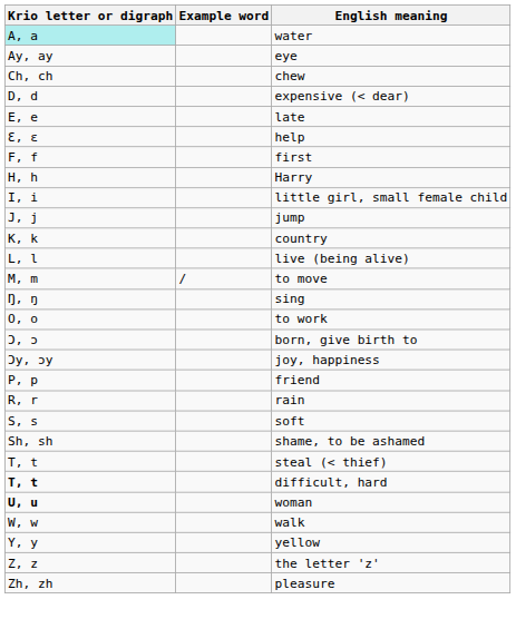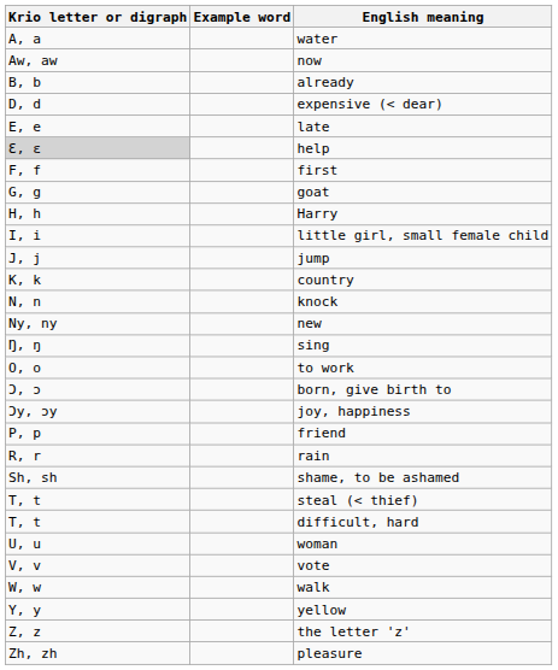water | Krio letter or digraph: paleturquoise background -> no background
+ row: Aw, aw | now
- row: Ay, ay | eye
+ row: B, b | already
- row: Ch, ch | chew
help | Krio letter or digraph: no background -> lightgrey background
+ row: G, g | goat
- row: L, l | live (being alive)
- row: M, m | / | to move
+ row: N, n | knock
+ row: Ny, ny | new
- row: S, s | soft
difficult, hard | Krio letter or digraph: bold -> normal
woman | Krio letter or digraph: bold -> normal
+ row: V, v | vote
